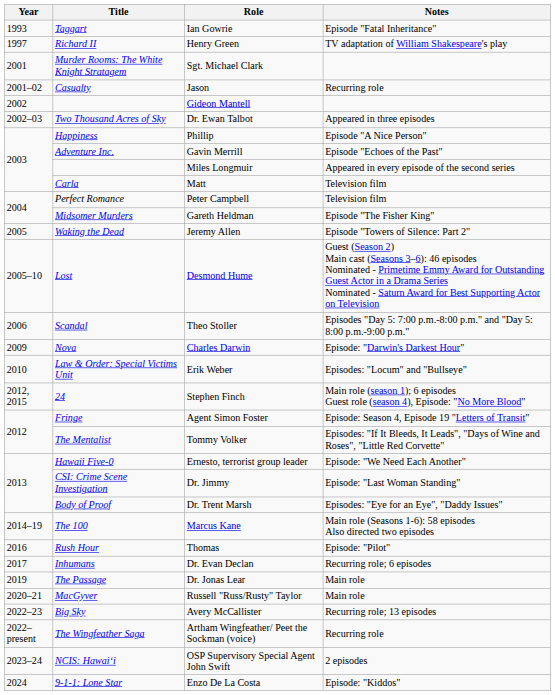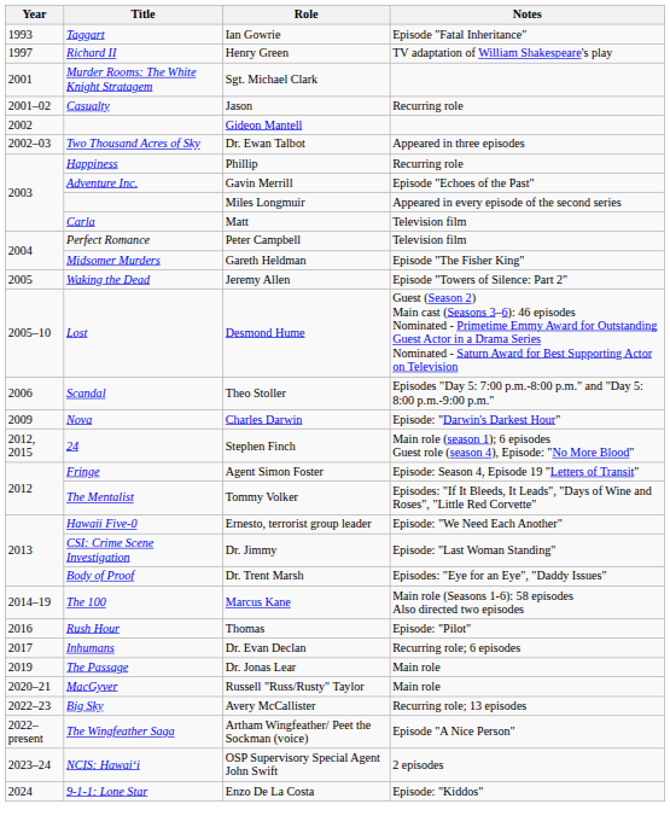Phillip | Notes: Episode "A Nice Person" -> Recurring role
- row: 2010 | Law & Order: Special Victims Unit | Erik Weber | Episodes: "Locum" and "Bullseye"
Artham Wingfeather/ Peet the Sockman (voice) | Notes: Recurring role -> Episode "A Nice Person"
